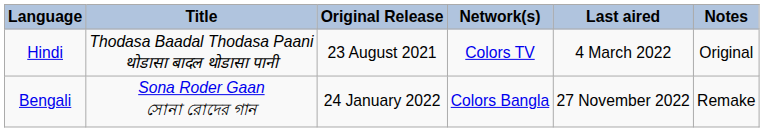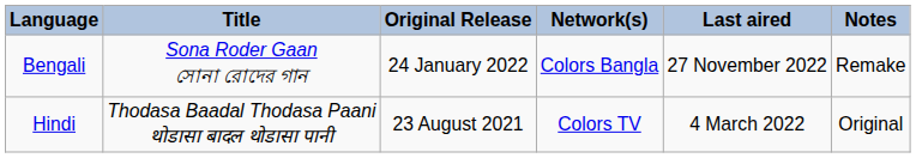rows swapped: Hindi <-> Bengali
